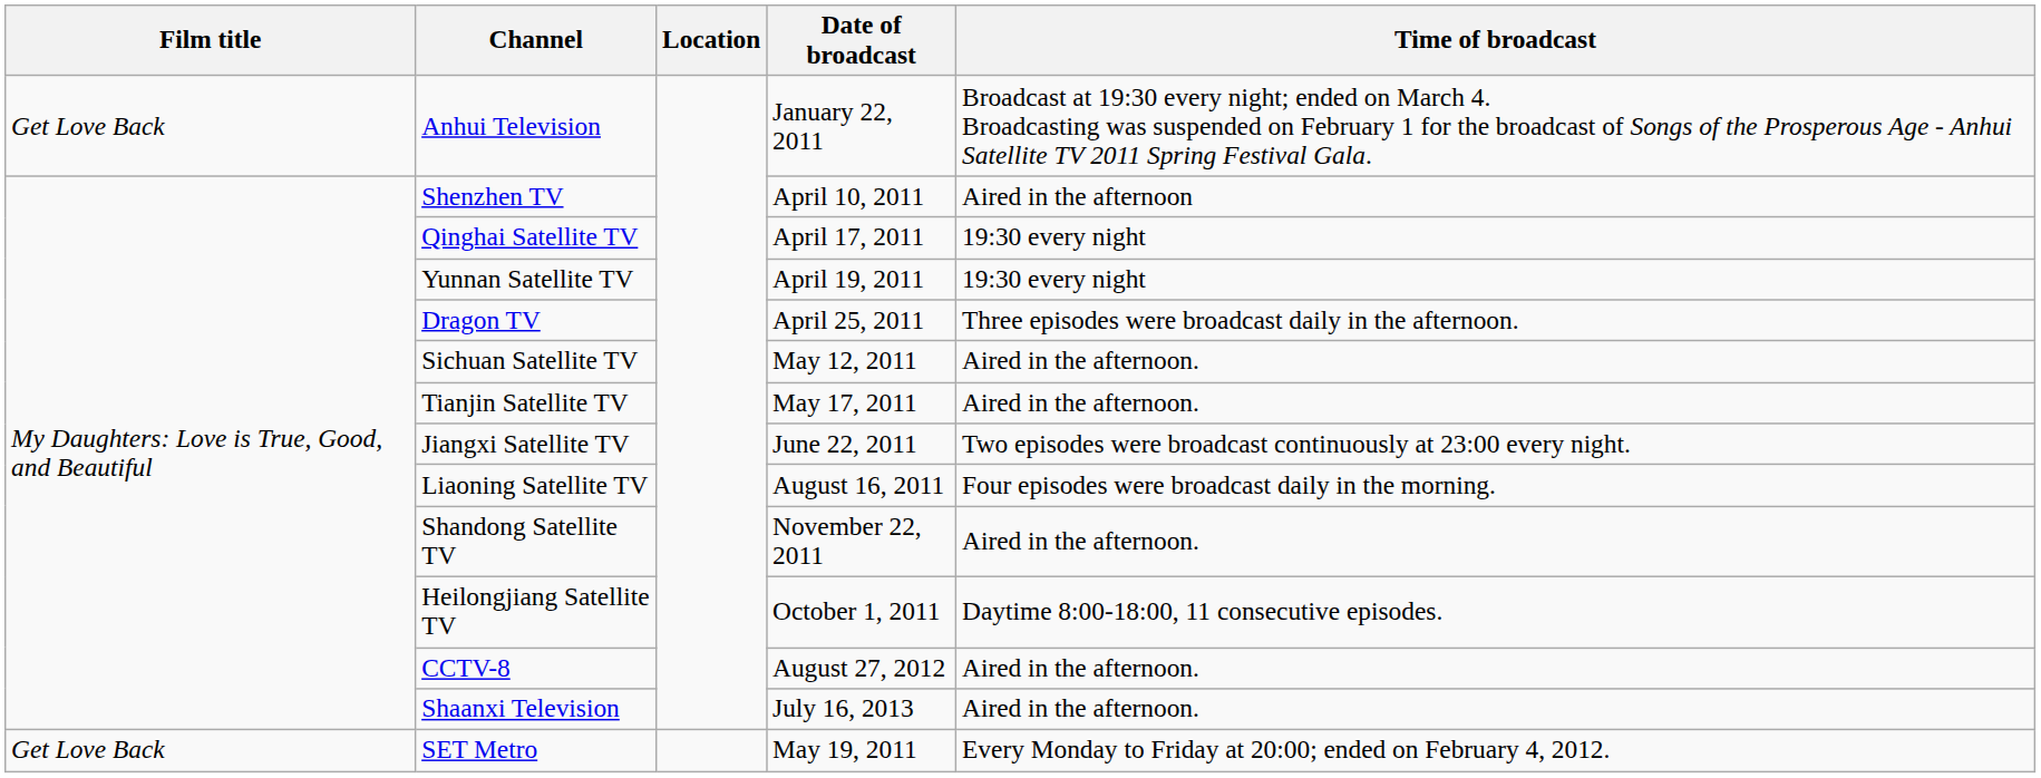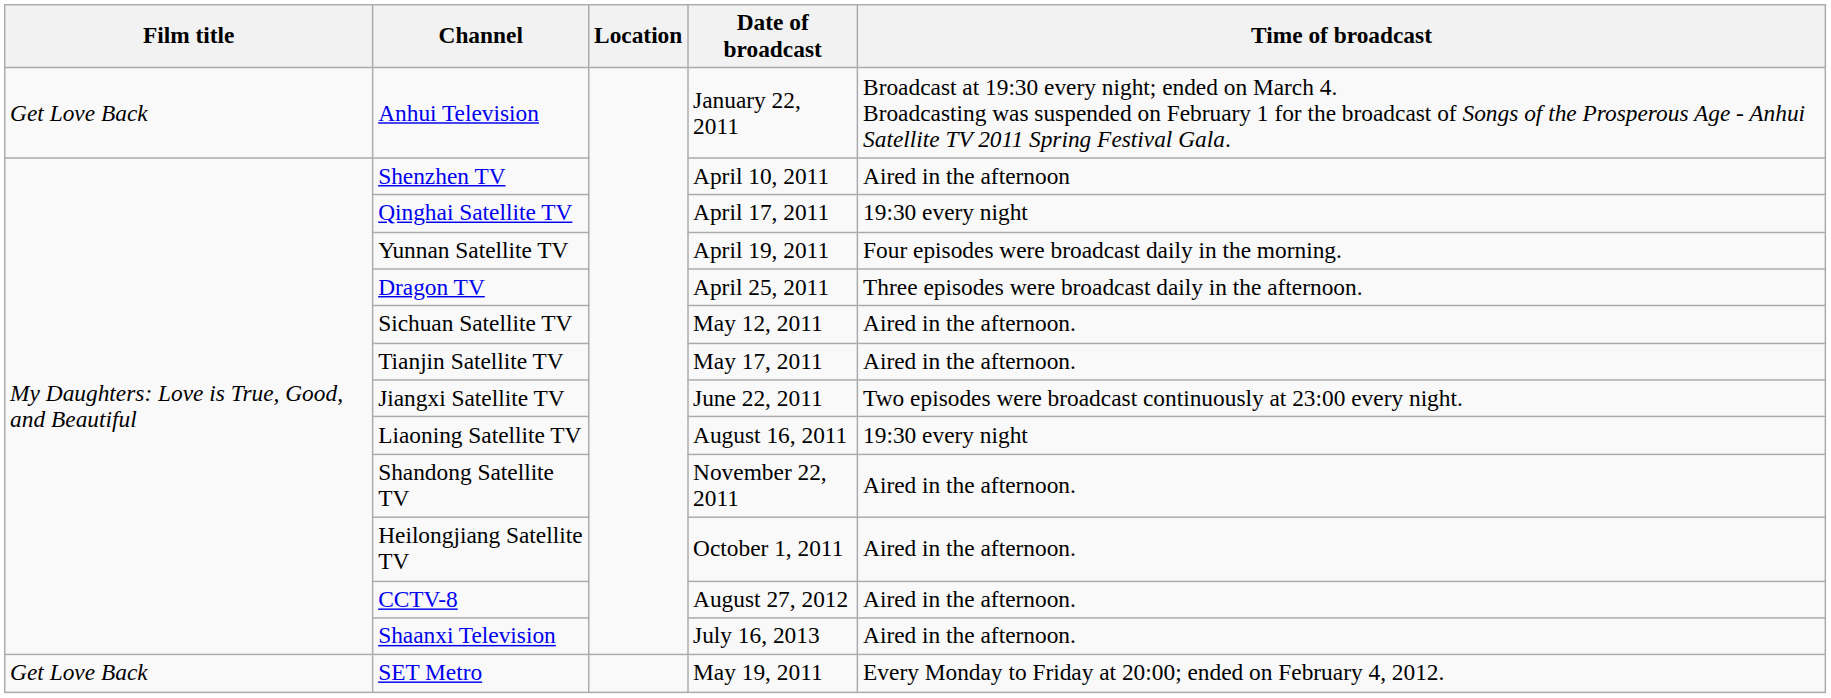Yunnan Satellite TV | Time of broadcast: 19:30 every night -> Four episodes were broadcast daily in the morning.
Liaoning Satellite TV | Time of broadcast: Four episodes were broadcast daily in the morning. -> 19:30 every night
Heilongjiang Satellite TV | Time of broadcast: Daytime 8:00-18:00, 11 consecutive episodes. -> Aired in the afternoon.
